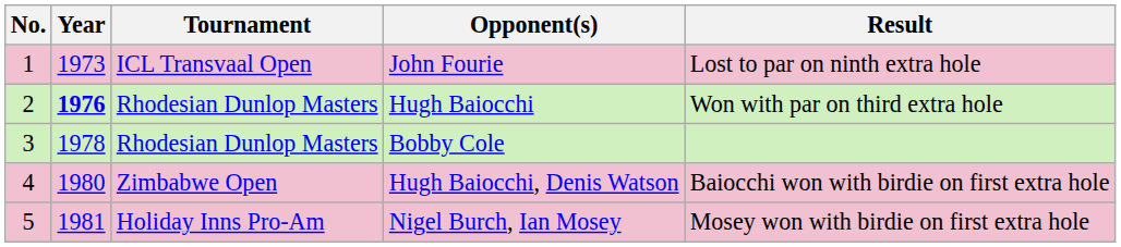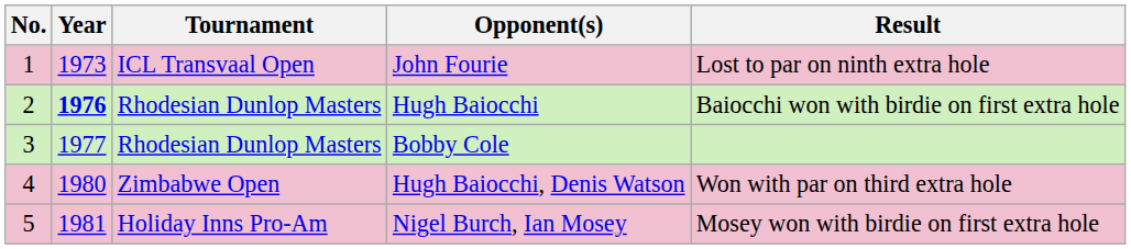Hugh Baiocchi | Result: Won with par on third extra hole -> Baiocchi won with birdie on first extra hole
Bobby Cole | Year: 1978 -> 1977
Hugh Baiocchi, Denis Watson | Result: Baiocchi won with birdie on first extra hole -> Won with par on third extra hole
